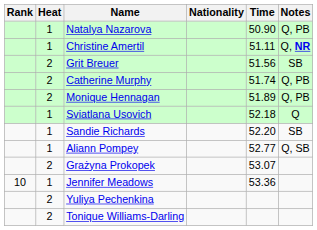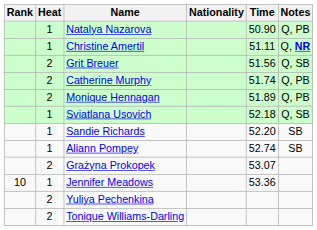Grit Breuer | Notes: SB -> Q, SB
Sviatlana Usovich | Notes: Q -> Q, SB
Aliann Pompey | Time: 52.77 -> 52.74
Aliann Pompey | Notes: Q, SB -> SB
